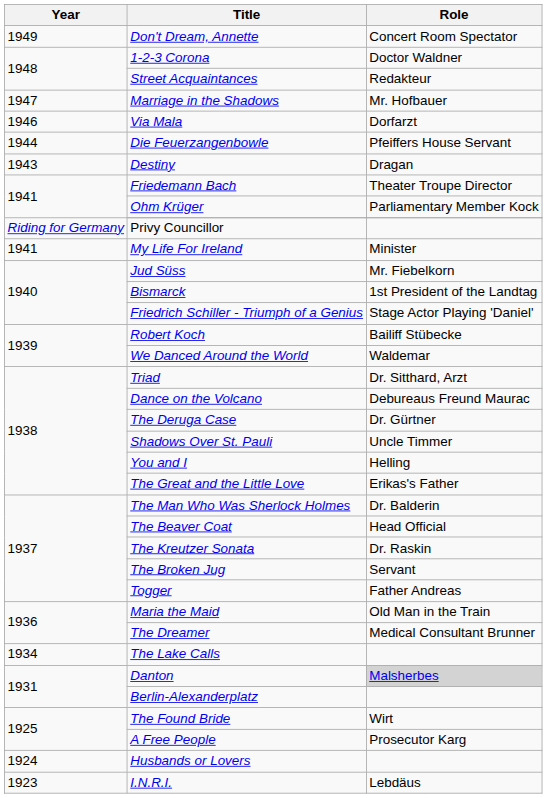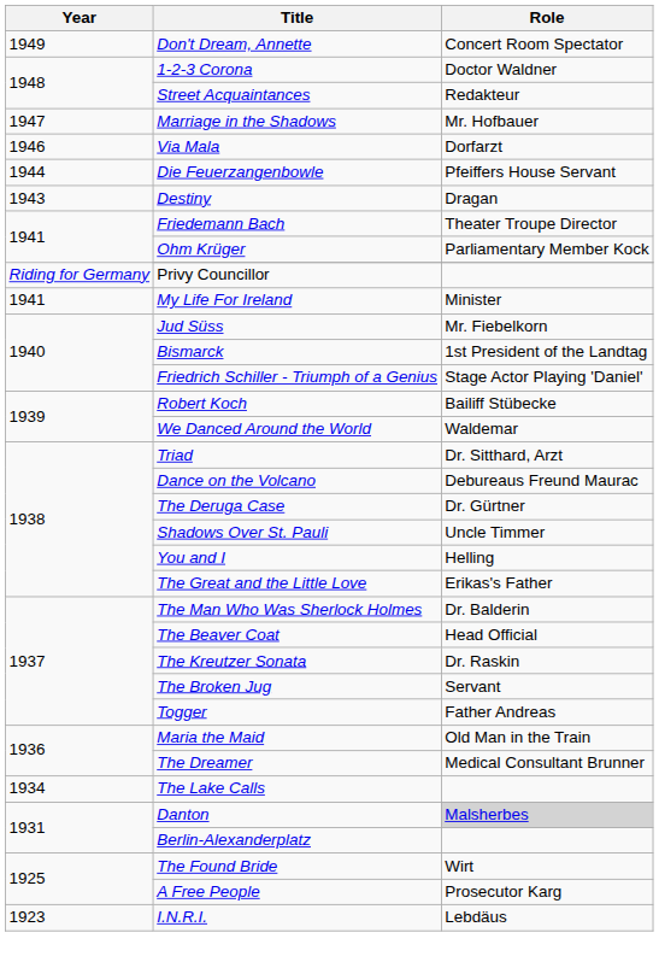- row: 1924 | Husbands or Lovers
